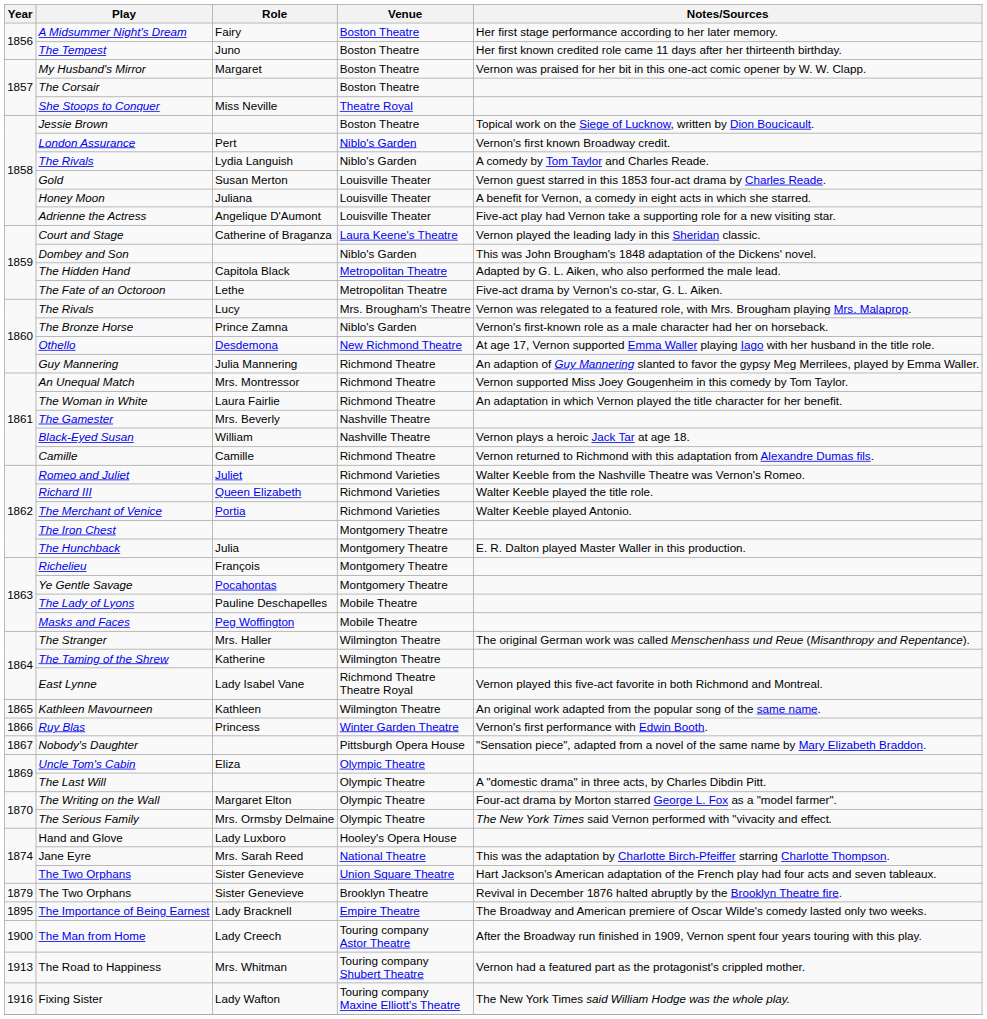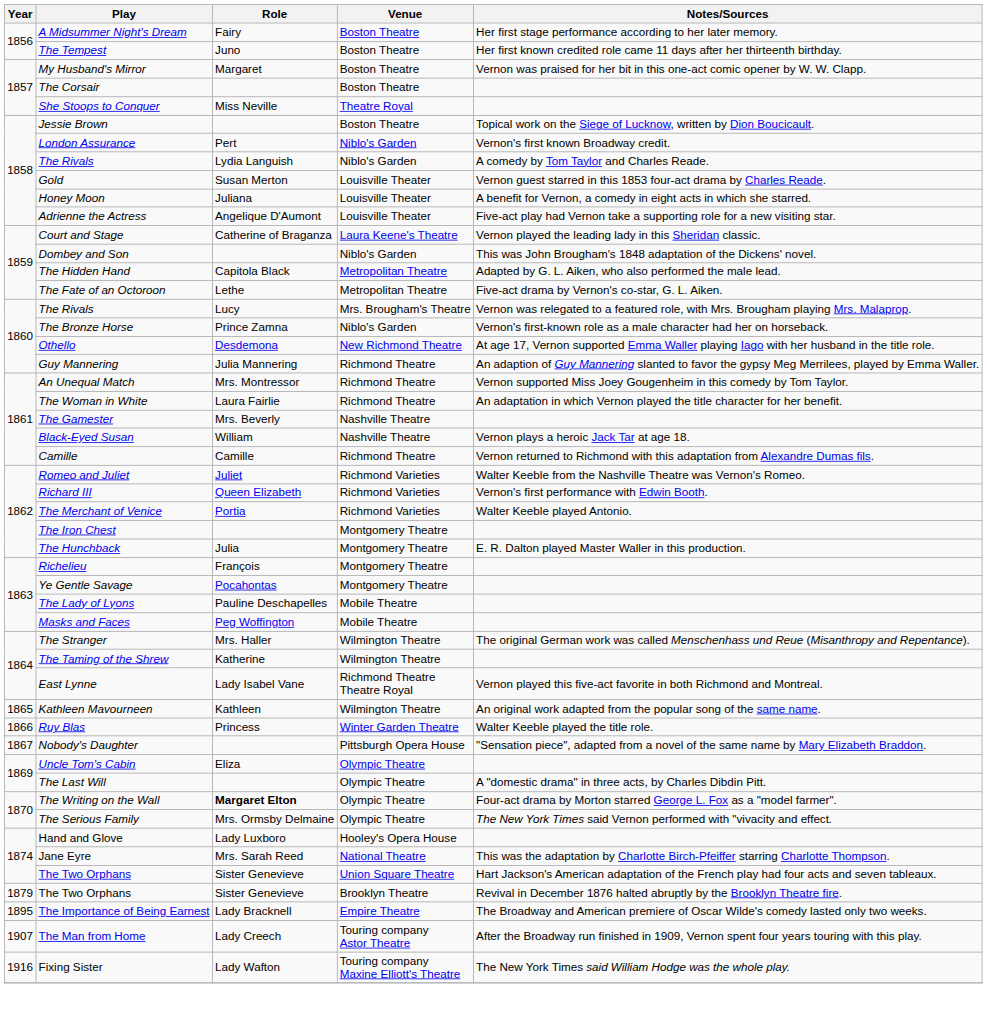Richard III | Notes/Sources: Walter Keeble played the title role. -> Vernon's first performance with Edwin Booth.
Ruy Blas | Notes/Sources: Vernon's first performance with Edwin Booth. -> Walter Keeble played the title role.
The Writing on the Wall | Role: normal -> bold
The Man from Home | Year: 1900 -> 1907
- row: 1913 | The Road to Happiness | Mrs. Whitman | Touring company Shubert Theatre | Vernon had a featured part as the protagonist's crippled mother.
